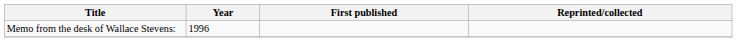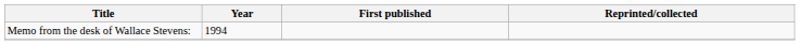Memo from the desk of Wallace Stevens: | Year: 1996 -> 1994
